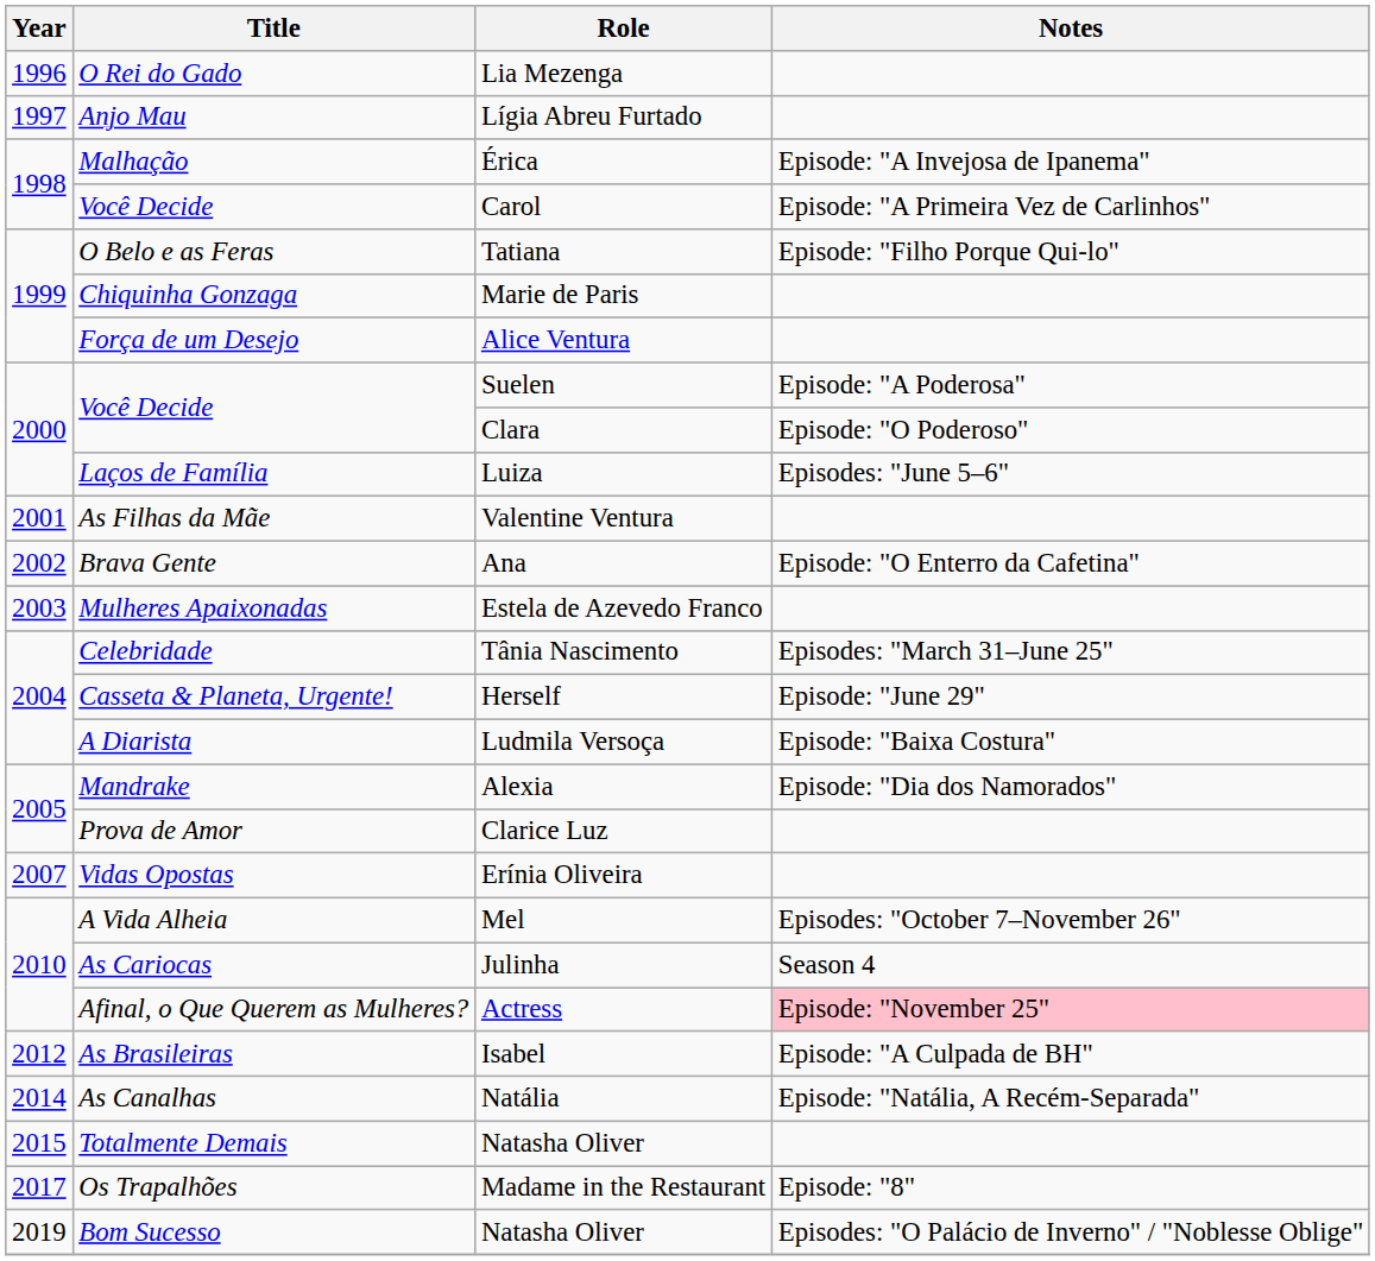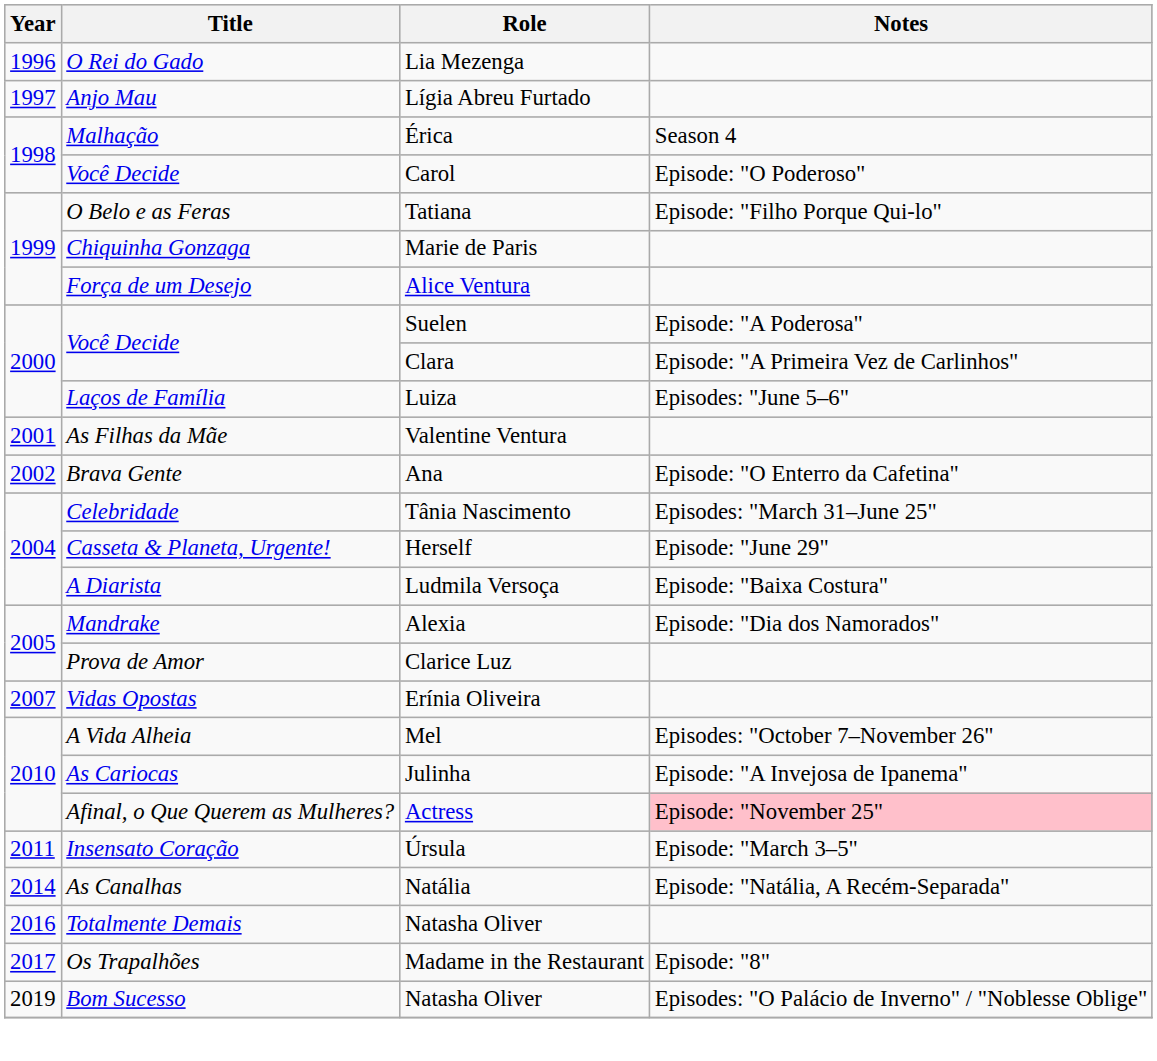Érica | Notes: Episode: "A Invejosa de Ipanema" -> Season 4
Carol | Notes: Episode: "A Primeira Vez de Carlinhos" -> Episode: "O Poderoso"
Clara | Notes: Episode: "O Poderoso" -> Episode: "A Primeira Vez de Carlinhos"
- row: 2003 | Mulheres Apaixonadas | Estela de Azevedo Franco
Julinha | Notes: Season 4 -> Episode: "A Invejosa de Ipanema"
+ row: 2011 | Insensato Coração | Úrsula | Episode: "March 3–5"
- row: 2012 | As Brasileiras | Isabel | Episode: "A Culpada de BH"
Totalmente Demais / Natasha Oliver | Year: 2015 -> 2016
